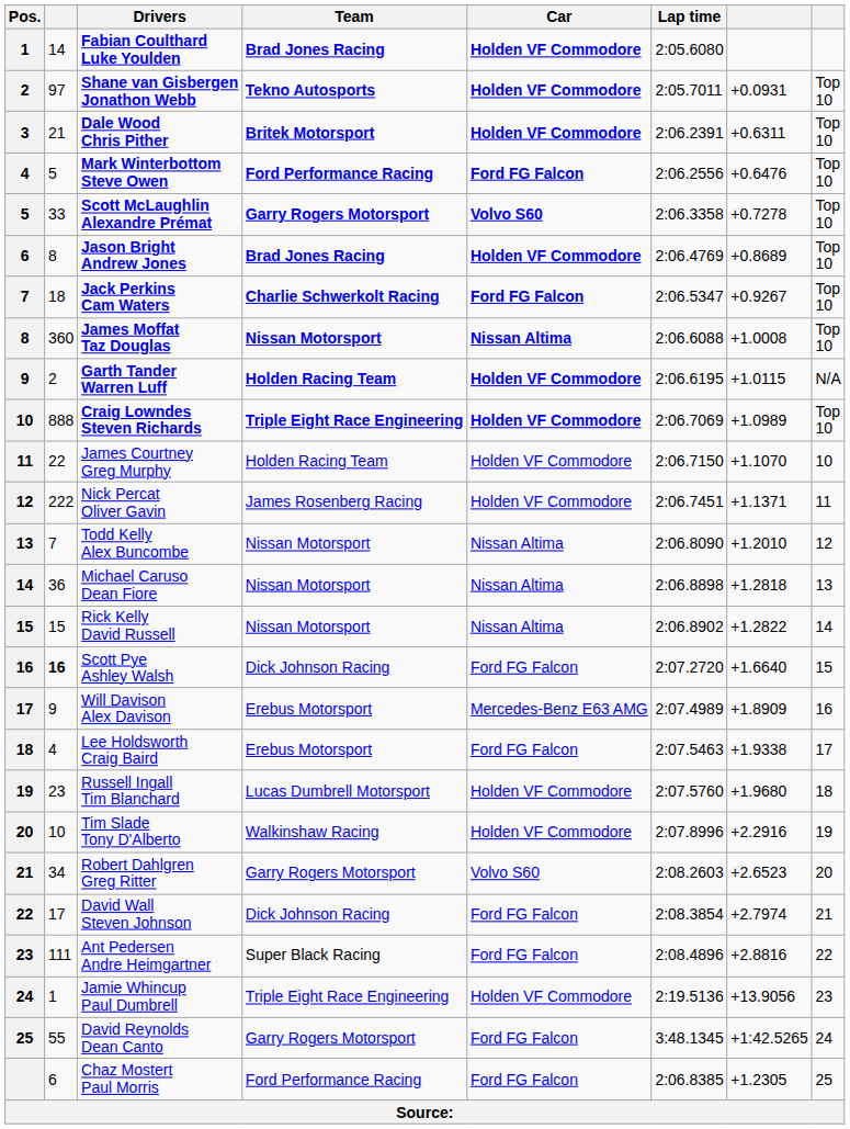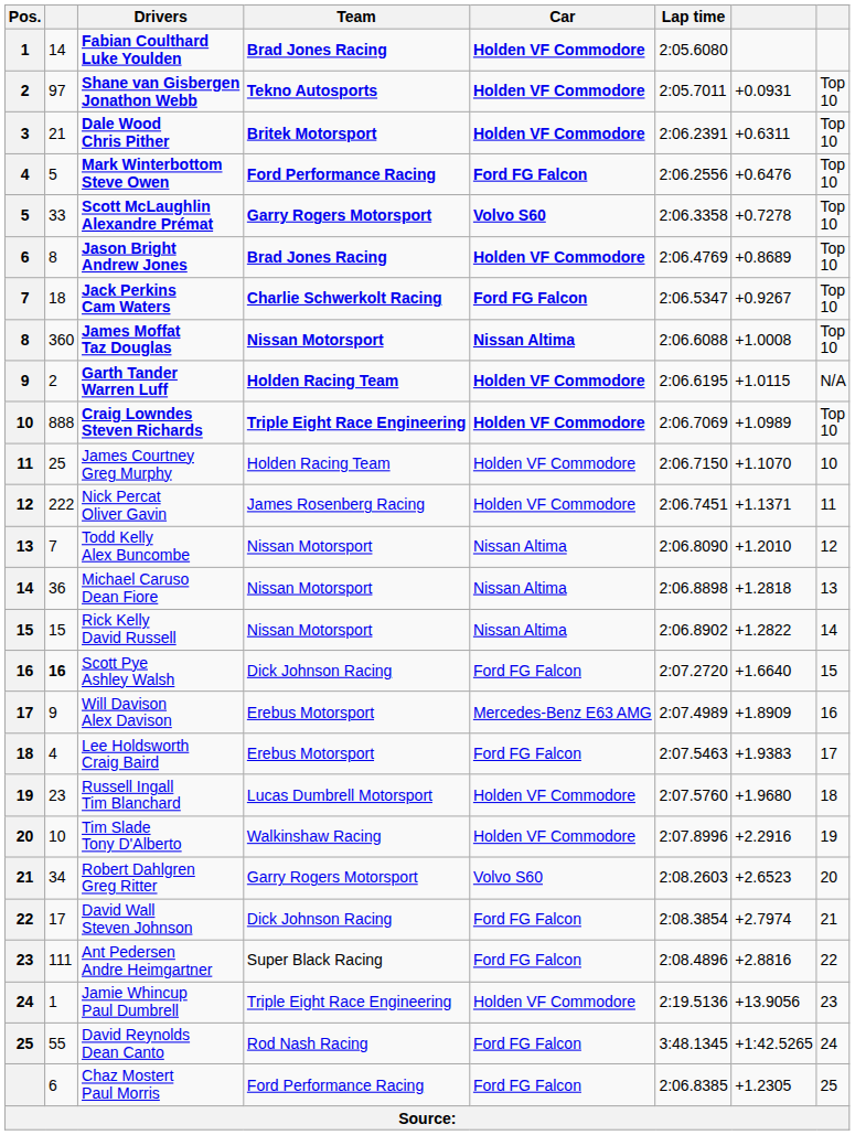James Courtney Greg Murphy | column 2: 22 -> 25
Lee Holdsworth Craig Baird | column 7: +1.9338 -> +1.9383
David Reynolds Dean Canto | Team: Garry Rogers Motorsport -> Rod Nash Racing
